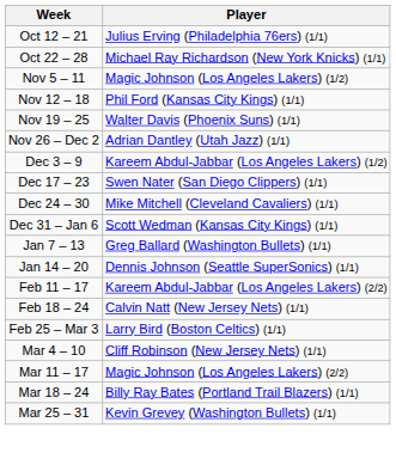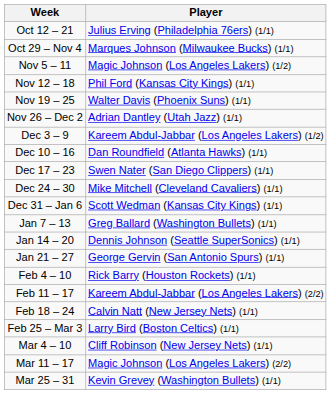- row: Oct 22 – 28 | Michael Ray Richardson (New York Knicks) (1/1)
+ row: Oct 29 – Nov 4 | Marques Johnson (Milwaukee Bucks) (1/1)
+ row: Dec 10 – 16 | Dan Roundfield (Atlanta Hawks) (1/1)
+ row: Jan 21 – 27 | George Gervin (San Antonio Spurs) (1/1)
+ row: Feb 4 – 10 | Rick Barry (Houston Rockets) (1/1)
- row: Mar 18 – 24 | Billy Ray Bates (Portland Trail Blazers) (1/1)
